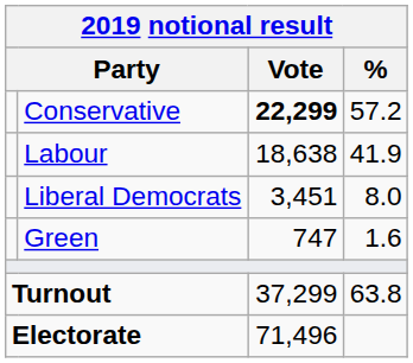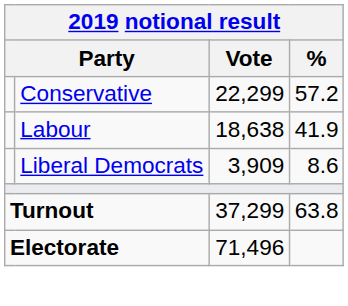Conservative | Vote: bold -> normal
Liberal Democrats | Vote: 3,451 -> 3,909
Liberal Democrats | %: 8.0 -> 8.6
- row: Green | 747 | 1.6
